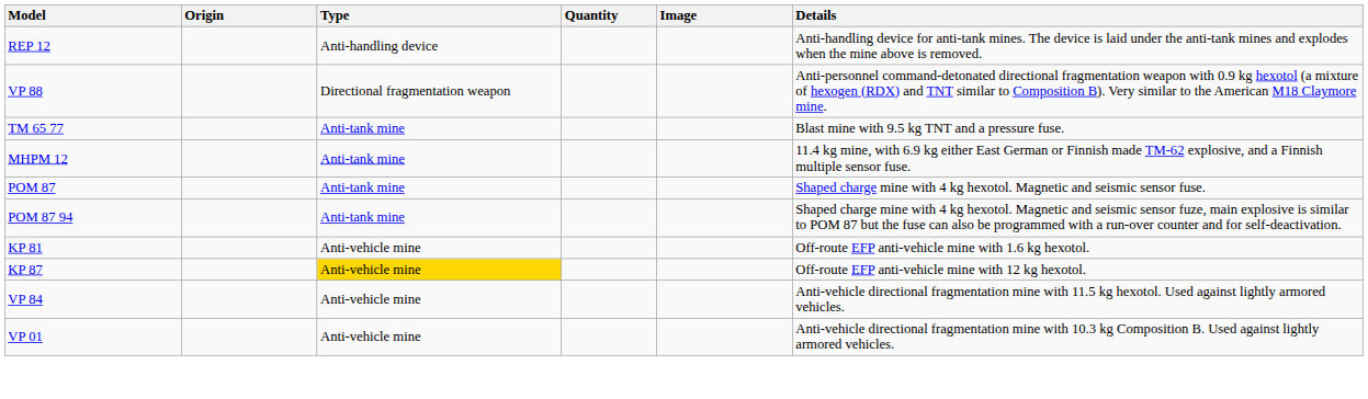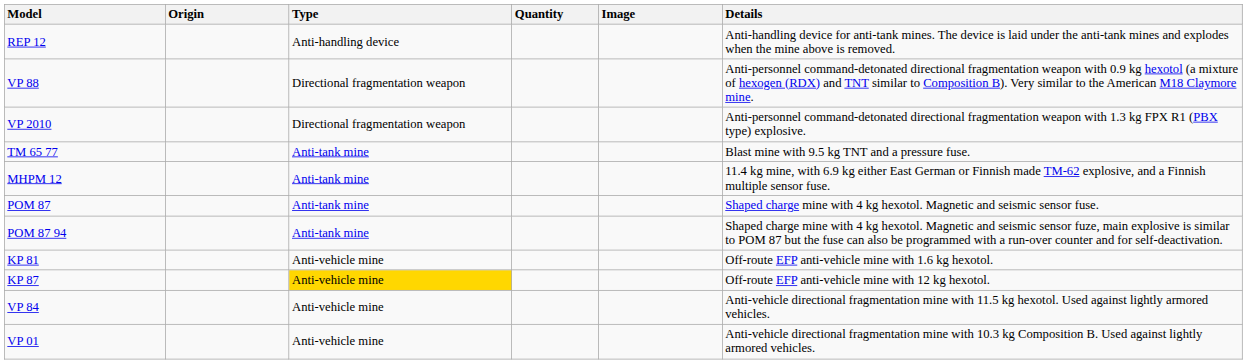+ row: VP 2010 | Directional fragmentation weapon | Anti-personnel command-detonated directional fragmentation weapon with 1.3 kg FPX R1 (PBX type) explosive.
